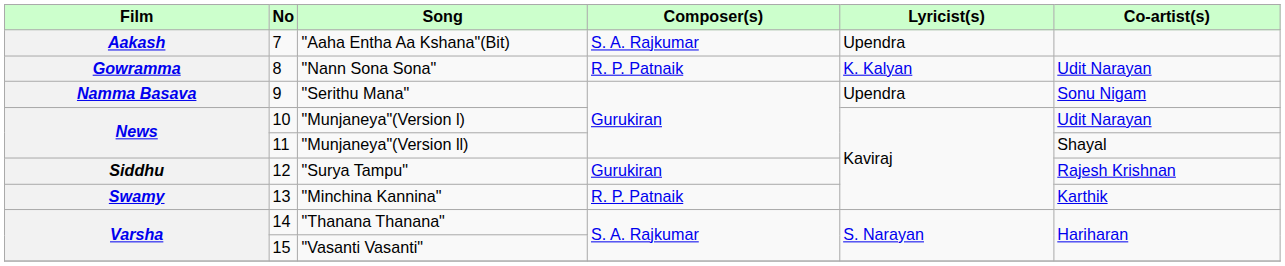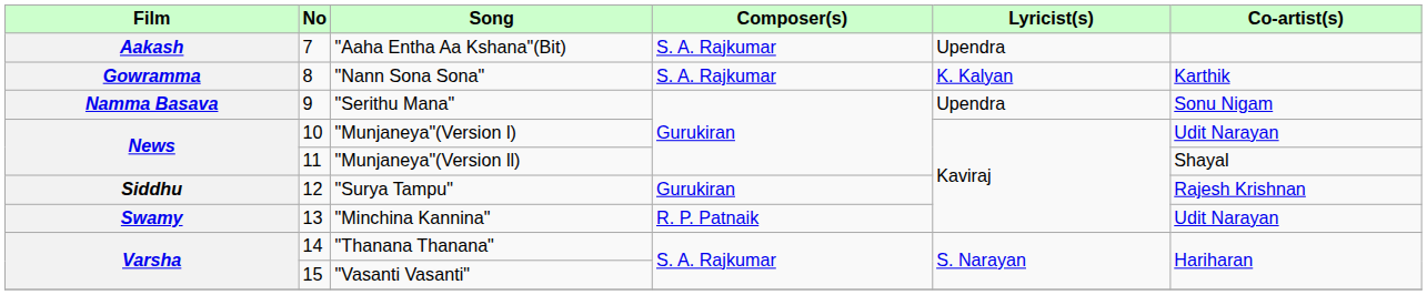"Nann Sona Sona" | Composer(s): R. P. Patnaik -> S. A. Rajkumar
"Nann Sona Sona" | Co-artist(s): Udit Narayan -> Karthik
"Minchina Kannina" | Co-artist(s): Karthik -> Udit Narayan
